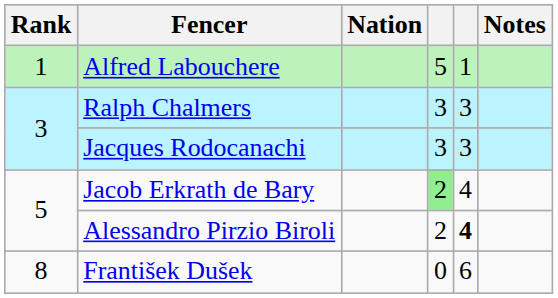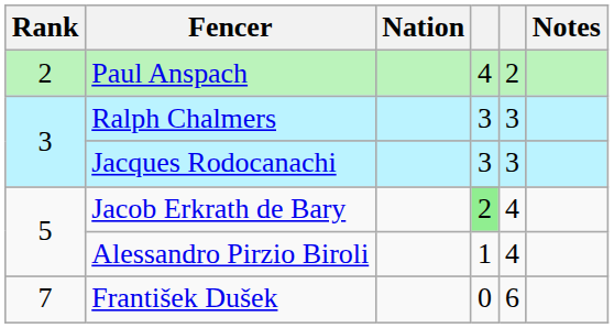- row: 1 | Alfred Labouchere | 5 | 1
+ row: 2 | Paul Anspach | 4 | 2
Alessandro Pirzio Biroli | column 4: 2 -> 1
Alessandro Pirzio Biroli | column 5: bold -> normal
František Dušek | Rank: 8 -> 7
